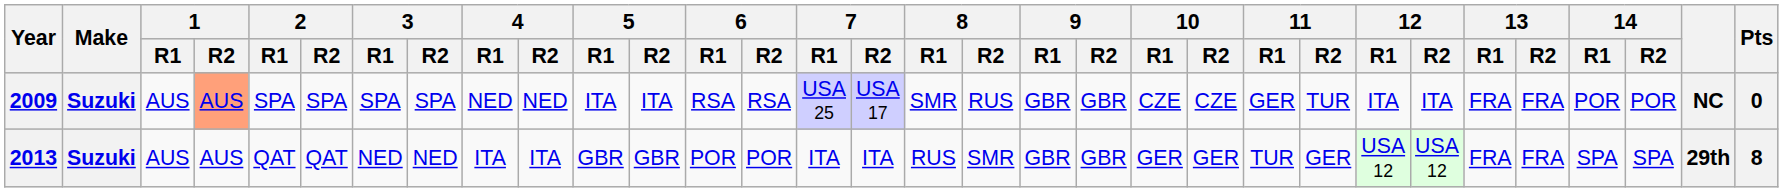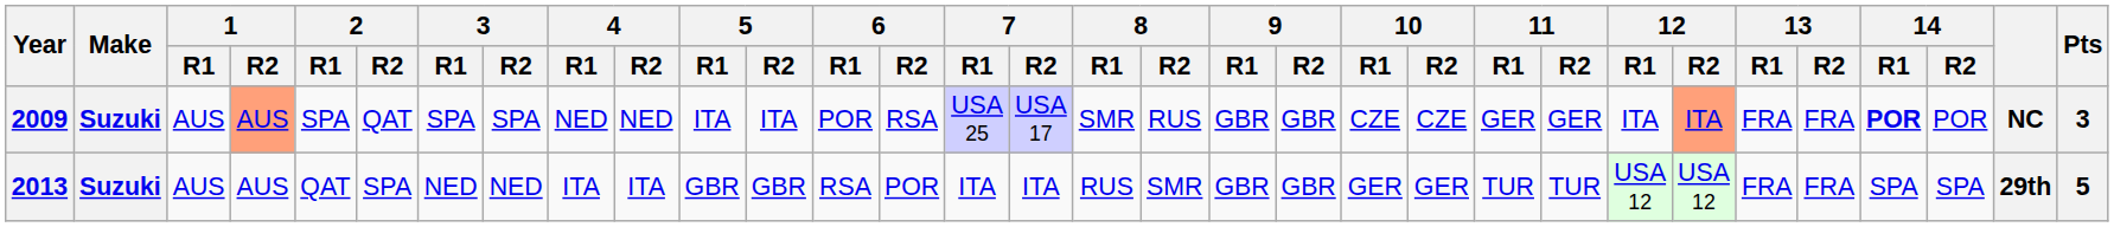2009 | 2 / R2: SPA -> QAT
2009 | 6 / R1: RSA -> POR
2009 | 11 / R2: TUR -> GER
2009 | 12 / R2: no background -> lightsalmon background
2009 | 14 / R1: normal -> bold
2009 | Pts: 0 -> 3
2013 | 2 / R2: QAT -> SPA
2013 | 6 / R1: POR -> RSA
2013 | 11 / R2: GER -> TUR
2013 | Pts: 8 -> 5
